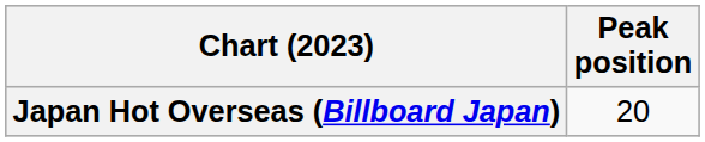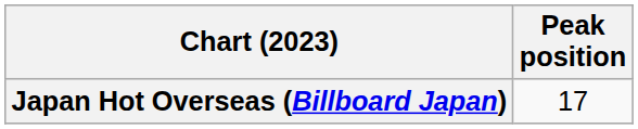Japan Hot Overseas (Billboard Japan) | Peak position: 20 -> 17
